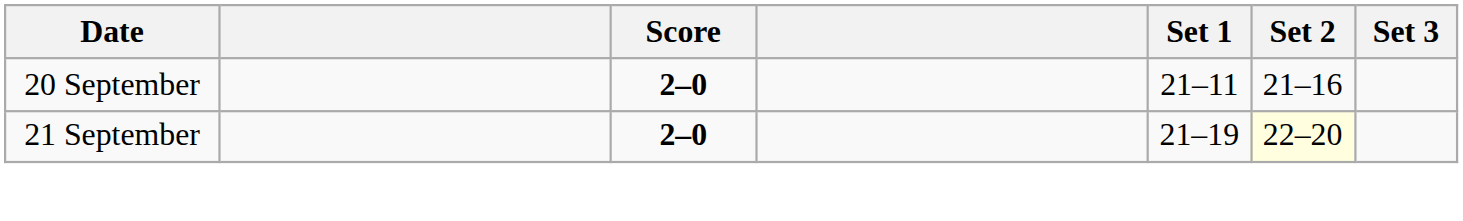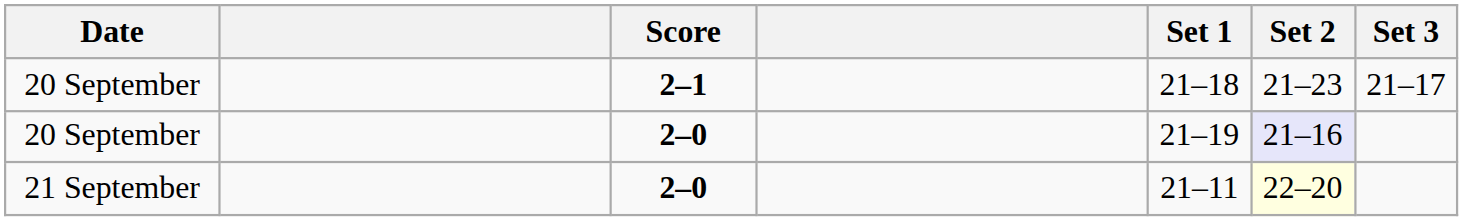+ row: 20 September | 2–1 | 21–18 | 21–23 | 21–17
20 September / 2–0 | Set 1: 21–11 -> 21–19
20 September / 2–0 | Set 2: no background -> lavender background
21 September | Set 1: 21–19 -> 21–11
